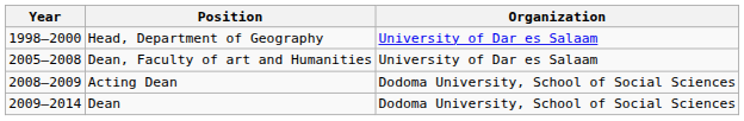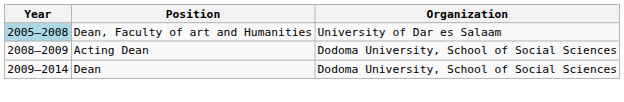- row: 1998–2000 | Head, Department of Geography | University of Dar es Salaam
Dean, Faculty of art and Humanities | Year: no background -> lightblue background
